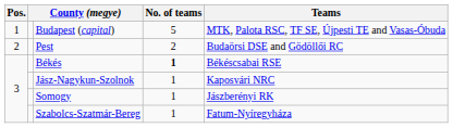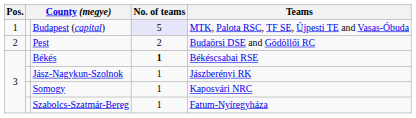Budapest (capital) | No. of teams: no background -> lavender background
Jász-Nagykun-Szolnok | Teams: Kaposvári NRC -> Jászberényi RK
Somogy | Teams: Jászberényi RK -> Kaposvári NRC
